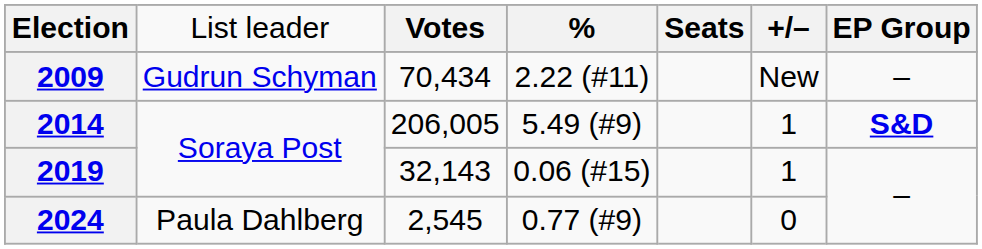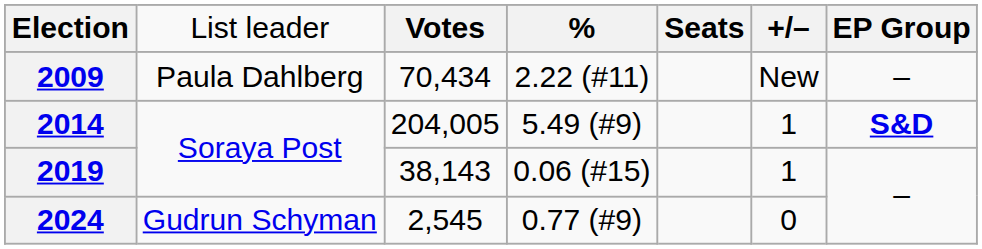2009 | column 2: Gudrun Schyman -> Paula Dahlberg
2014 | column 3: 206,005 -> 204,005
2019 | column 3: 32,143 -> 38,143
2024 | column 2: Paula Dahlberg -> Gudrun Schyman
